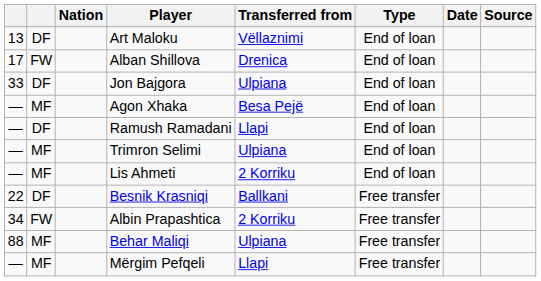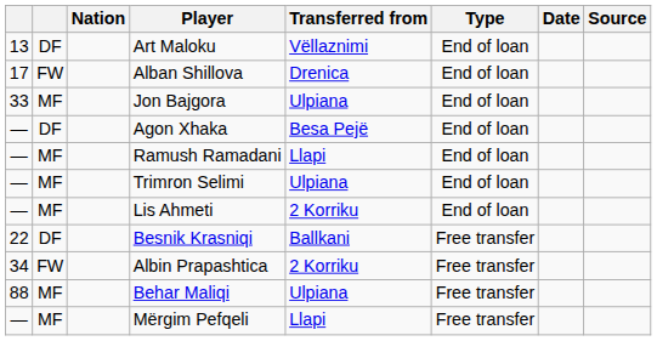Jon Bajgora | column 2: DF -> MF
Agon Xhaka | column 2: MF -> DF
Ramush Ramadani | column 2: DF -> MF
